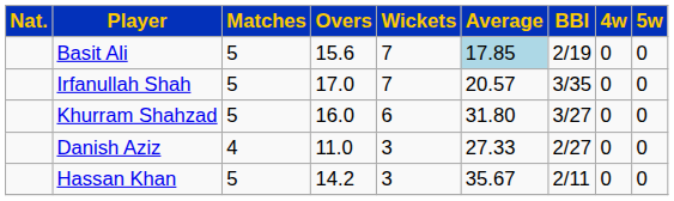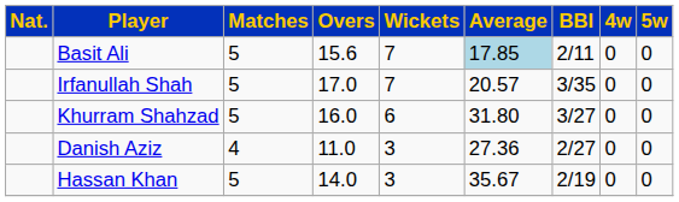Basit Ali | BBI: 2/19 -> 2/11
Danish Aziz | Average: 27.33 -> 27.36
Hassan Khan | Overs: 14.2 -> 14.0
Hassan Khan | BBI: 2/11 -> 2/19
